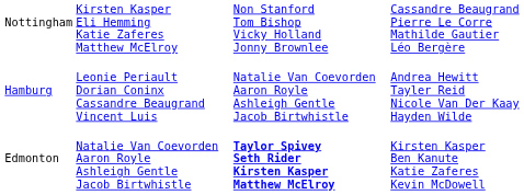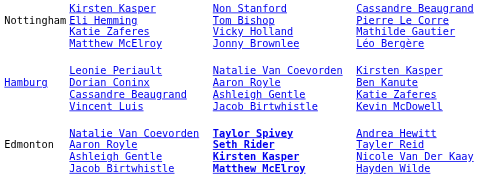Hamburg | column 4: Andrea Hewitt Tayler Reid Nicole Van Der Kaay Hayden Wilde -> Kirsten Kasper Ben Kanute Katie Zaferes Kevin McDowell
Edmonton | column 4: Kirsten Kasper Ben Kanute Katie Zaferes Kevin McDowell -> Andrea Hewitt Tayler Reid Nicole Van Der Kaay Hayden Wilde
